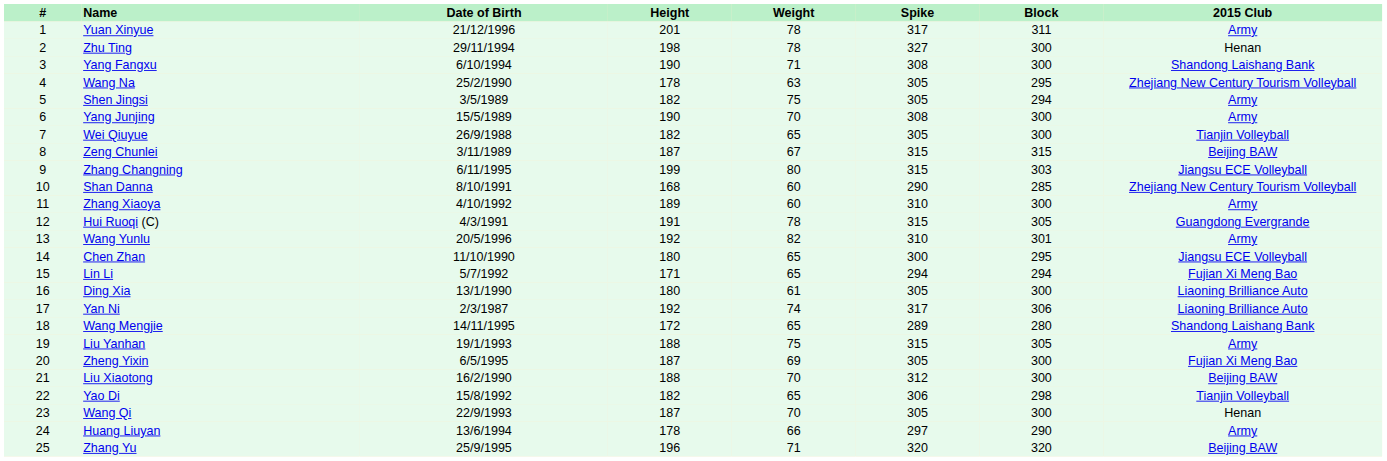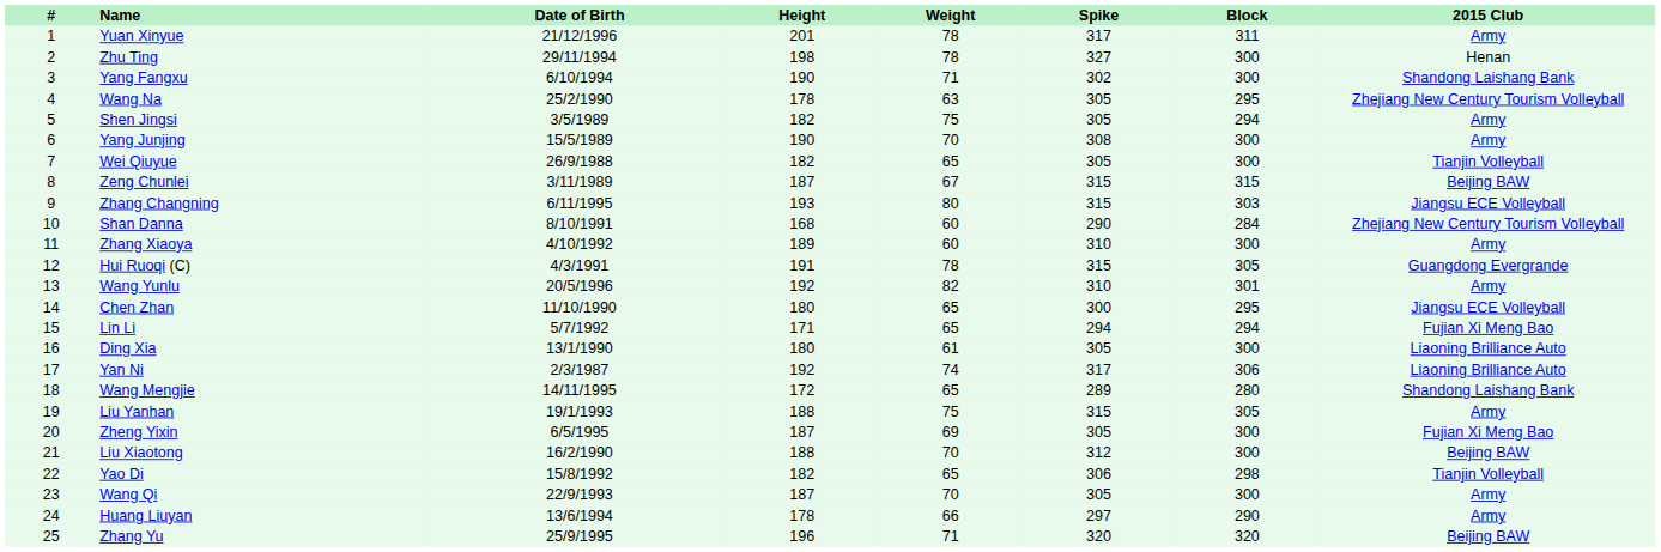Yang Fangxu | Spike: 308 -> 302
Zhang Changning | Height: 199 -> 193
Shan Danna | Block: 285 -> 284
Wang Qi | 2015 Club: Henan -> Army
